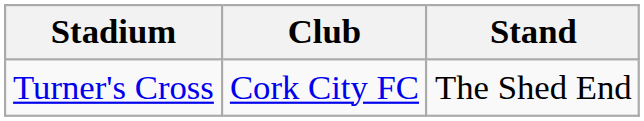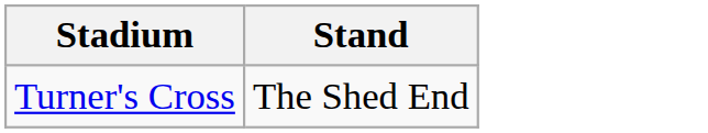- column: Club | Cork City FC
